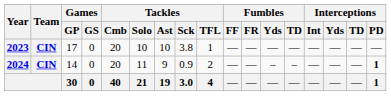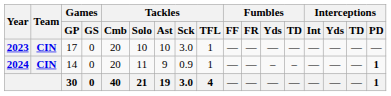2023 | Tackles / Sck: 3.8 -> 3.0
2024 | Tackles / TFL: 2 -> 1
